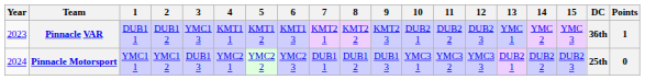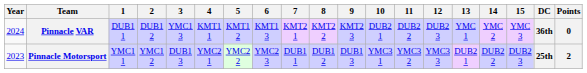Pinnacle VAR | Year: 2023 -> 2024
Pinnacle VAR | Points: 1 -> 0
Pinnacle Motorsport | Year: 2024 -> 2023
Pinnacle Motorsport | Points: 0 -> 2
